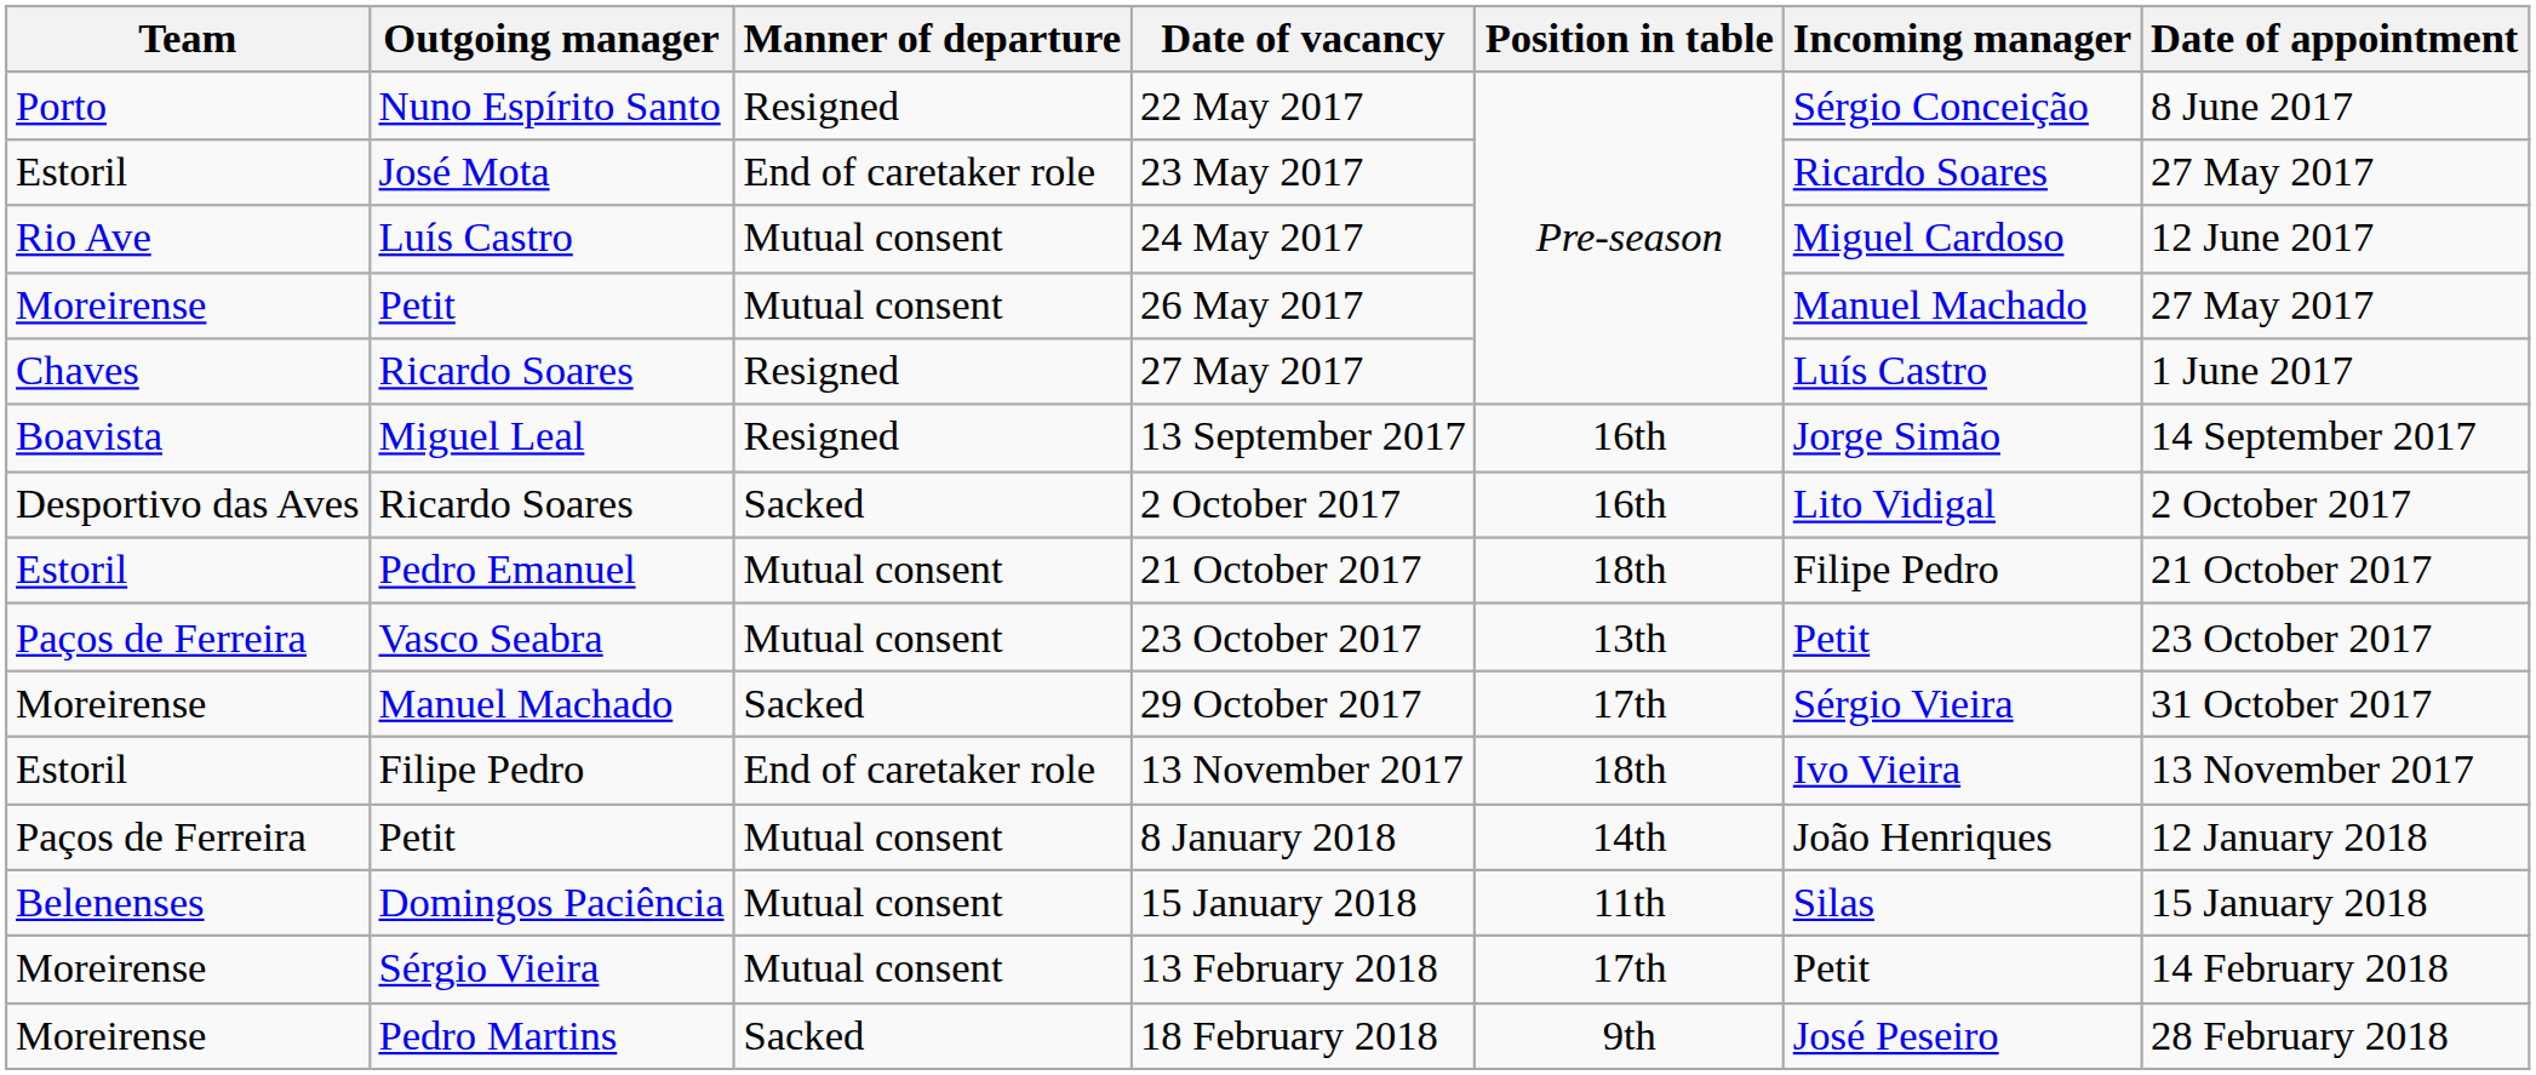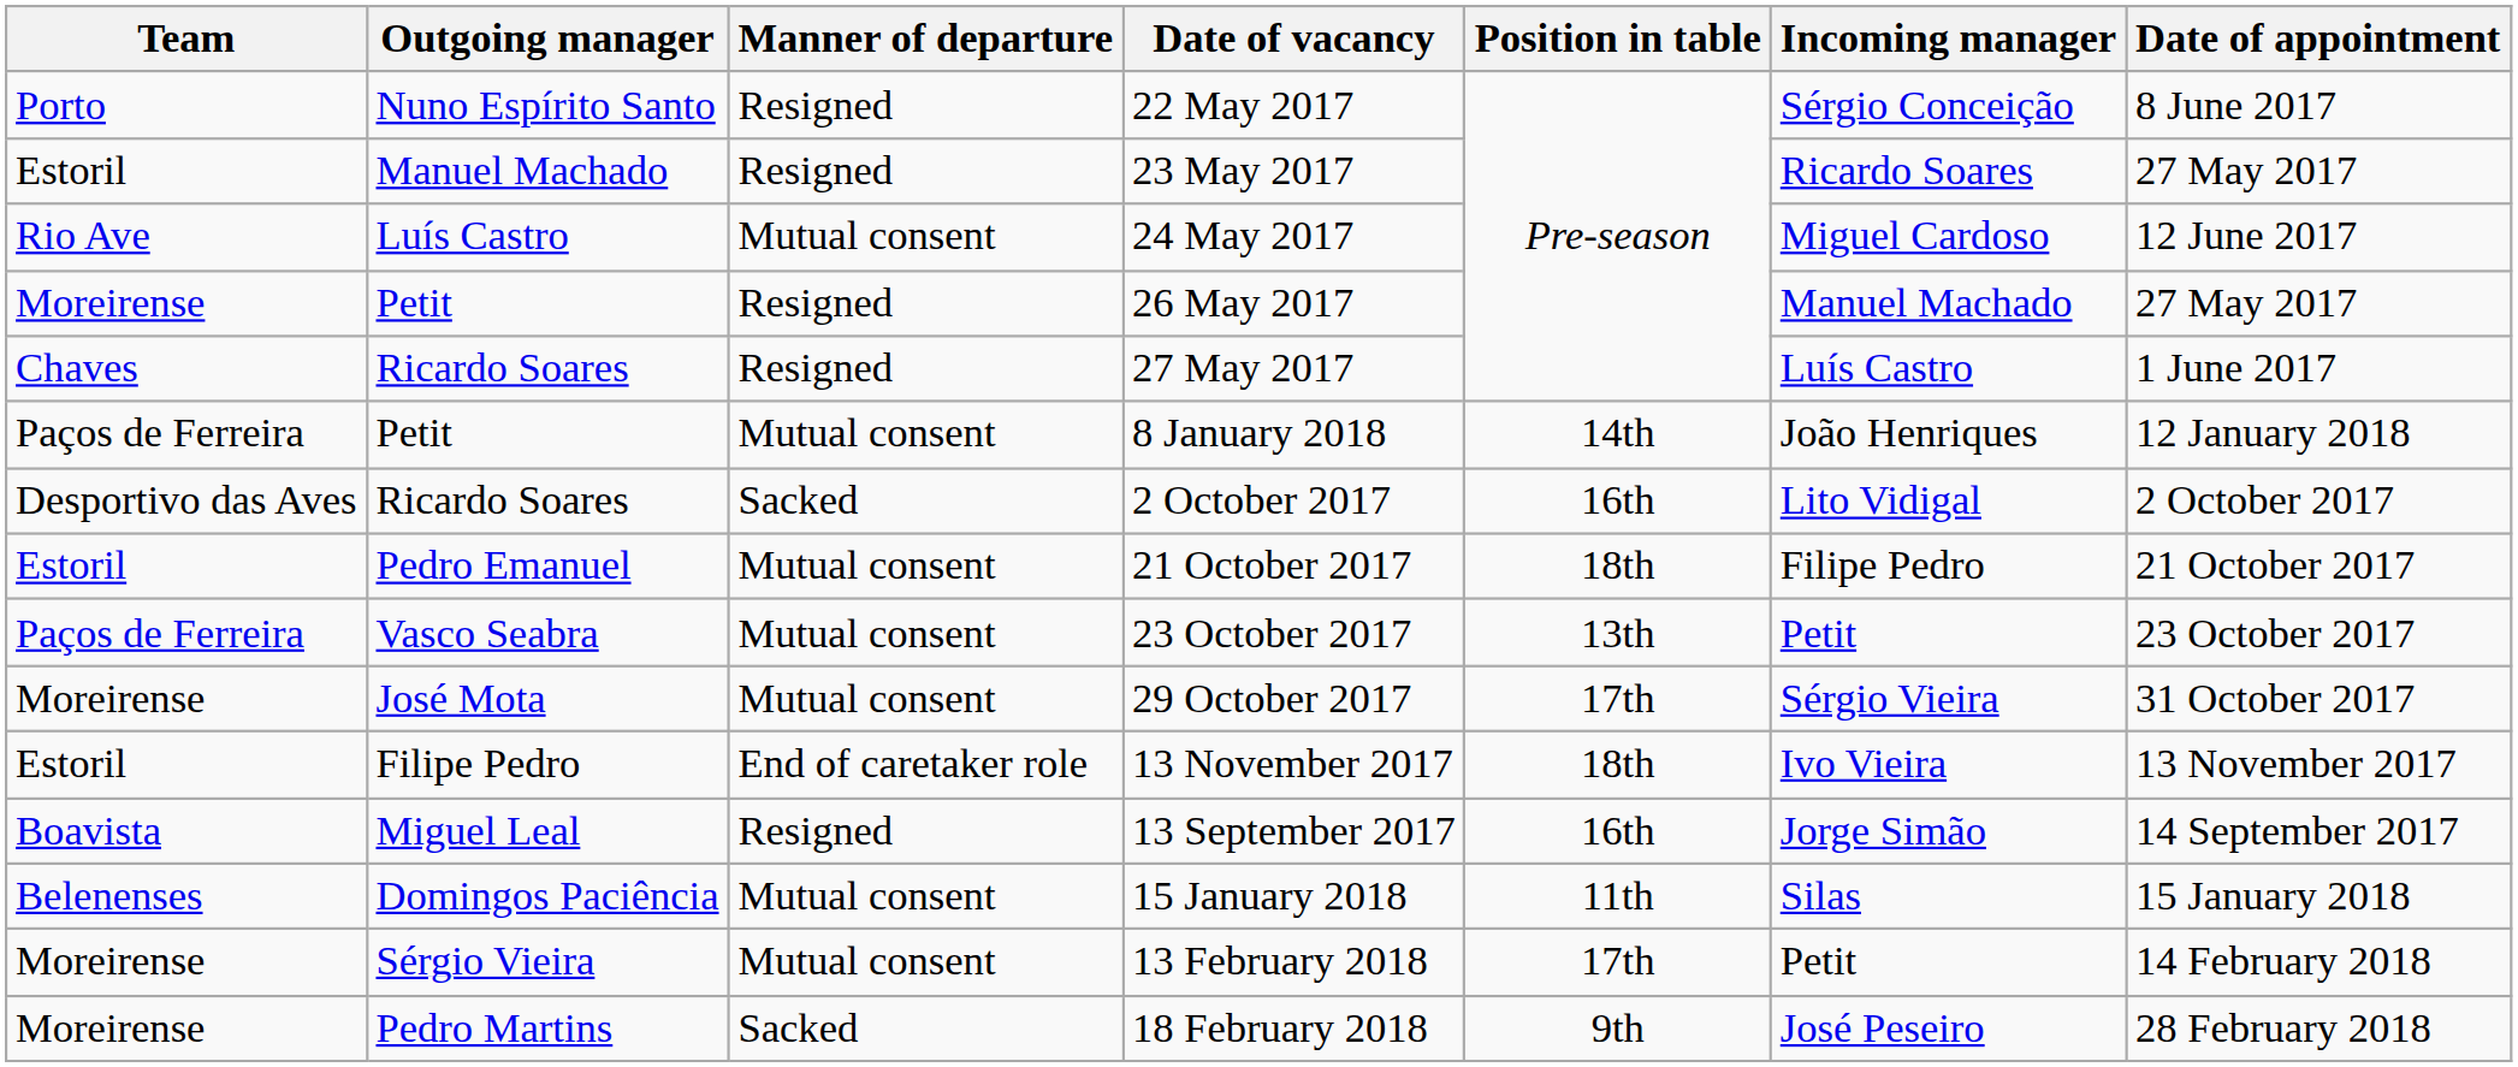23 May 2017 | Outgoing manager: José Mota -> Manuel Machado
23 May 2017 | Manner of departure: End of caretaker role -> Resigned
26 May 2017 | Manner of departure: Mutual consent -> Resigned
rows swapped: 13 September 2017 <-> 8 January 2018
29 October 2017 | Outgoing manager: Manuel Machado -> José Mota
29 October 2017 | Manner of departure: Sacked -> Mutual consent
